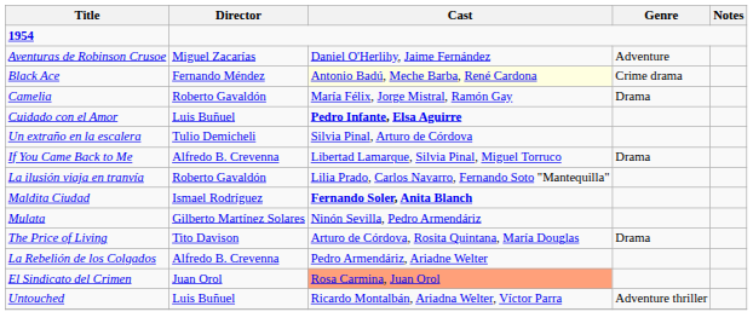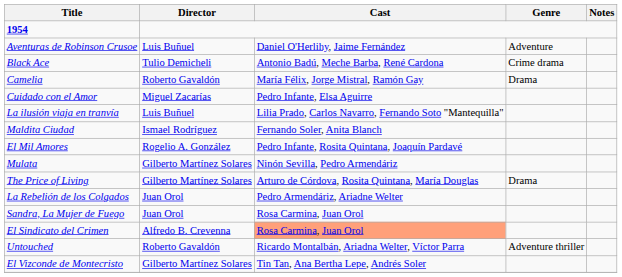Aventuras de Robinson Crusoe | Director: Miguel Zacarías -> Luis Buñuel
Black Ace | Director: Fernando Méndez -> Tulio Demicheli
Black Ace | Cast: lightyellow background -> no background
Cuidado con el Amor | Director: Luis Buñuel -> Miguel Zacarías
Cuidado con el Amor | Cast: bold -> normal
- row: Un extraño en la escalera | Tulio Demicheli | Silvia Pinal, Arturo de Córdova
- row: If You Came Back to Me | Alfredo B. Crevenna | Libertad Lamarque, Silvia Pinal, Miguel Torruco | Drama
La ilusión viaja en tranvía | Director: Roberto Gavaldón -> Luis Buñuel
Maldita Ciudad | Cast: bold -> normal
+ row: El Mil Amores | Rogelio A. González | Pedro Infante, Rosita Quintana, Joaquín Pardavé
The Price of Living | Director: Tito Davison -> Gilberto Martínez Solares
La Rebelión de los Colgados | Director: Alfredo B. Crevenna -> Juan Orol
+ row: Sandra, La Mujer de Fuego | Juan Orol | Rosa Carmina, Juan Orol
El Sindicato del Crimen | Director: Juan Orol -> Alfredo B. Crevenna
Untouched | Director: Luis Buñuel -> Roberto Gavaldón
+ row: El Vizconde de Montecristo | Gilberto Martínez Solares | Tin Tan, Ana Bertha Lepe, Andrés Soler
